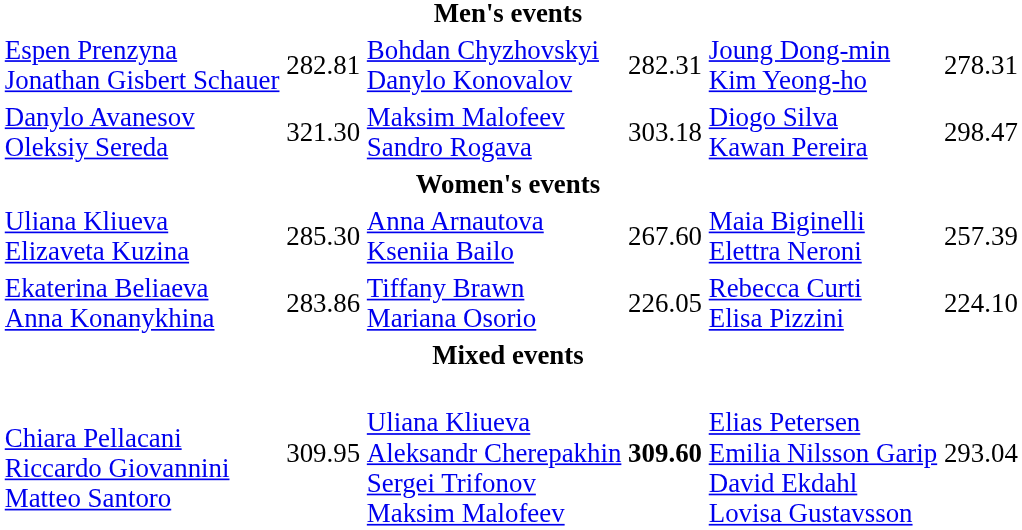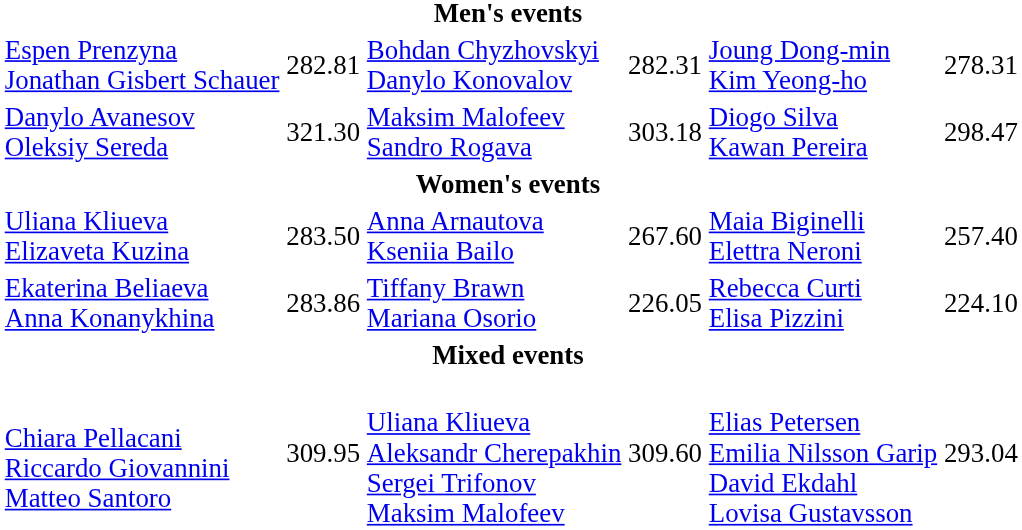Uliana Kliueva Elizaveta Kuzina | column 3: 285.30 -> 283.50
Uliana Kliueva Elizaveta Kuzina | column 7: 257.39 -> 257.40
Chiara Pellacani Riccardo Giovannini Matteo Santoro | column 5: bold -> normal
